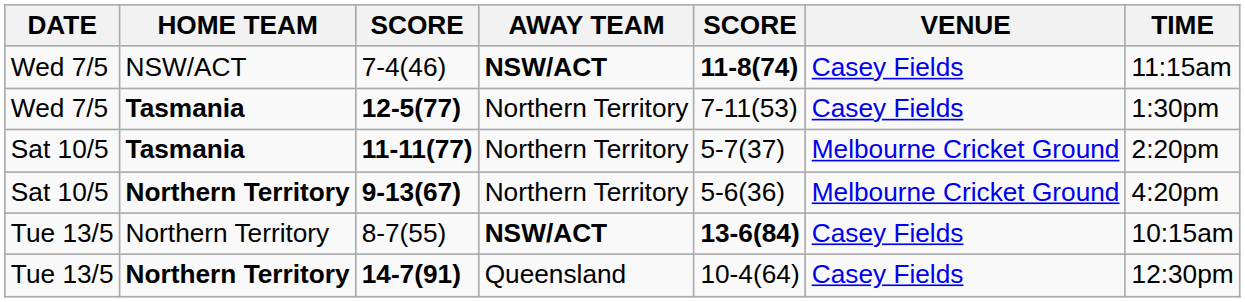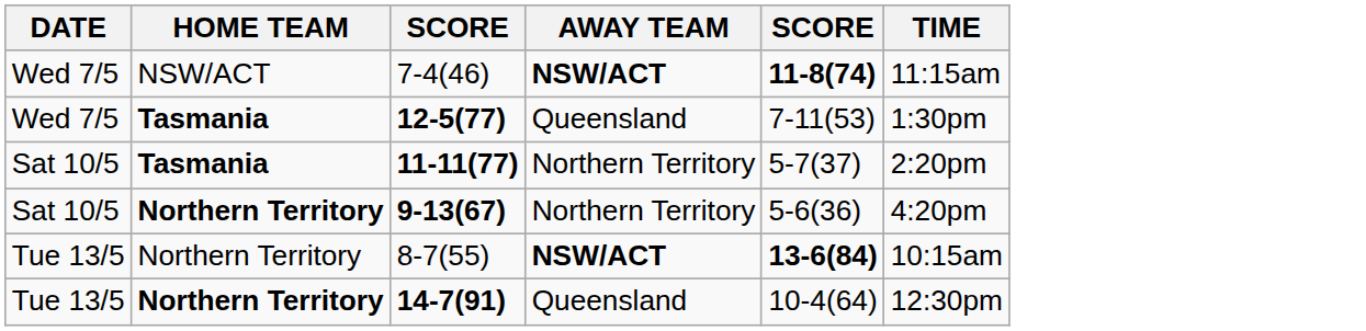- column: VENUE | Casey Fields | Casey Fields | Melbourne Cricket Ground | Melbourne Cricket Ground | Casey Fields | Casey Fields
12-5(77) | AWAY TEAM: Northern Territory -> Queensland
